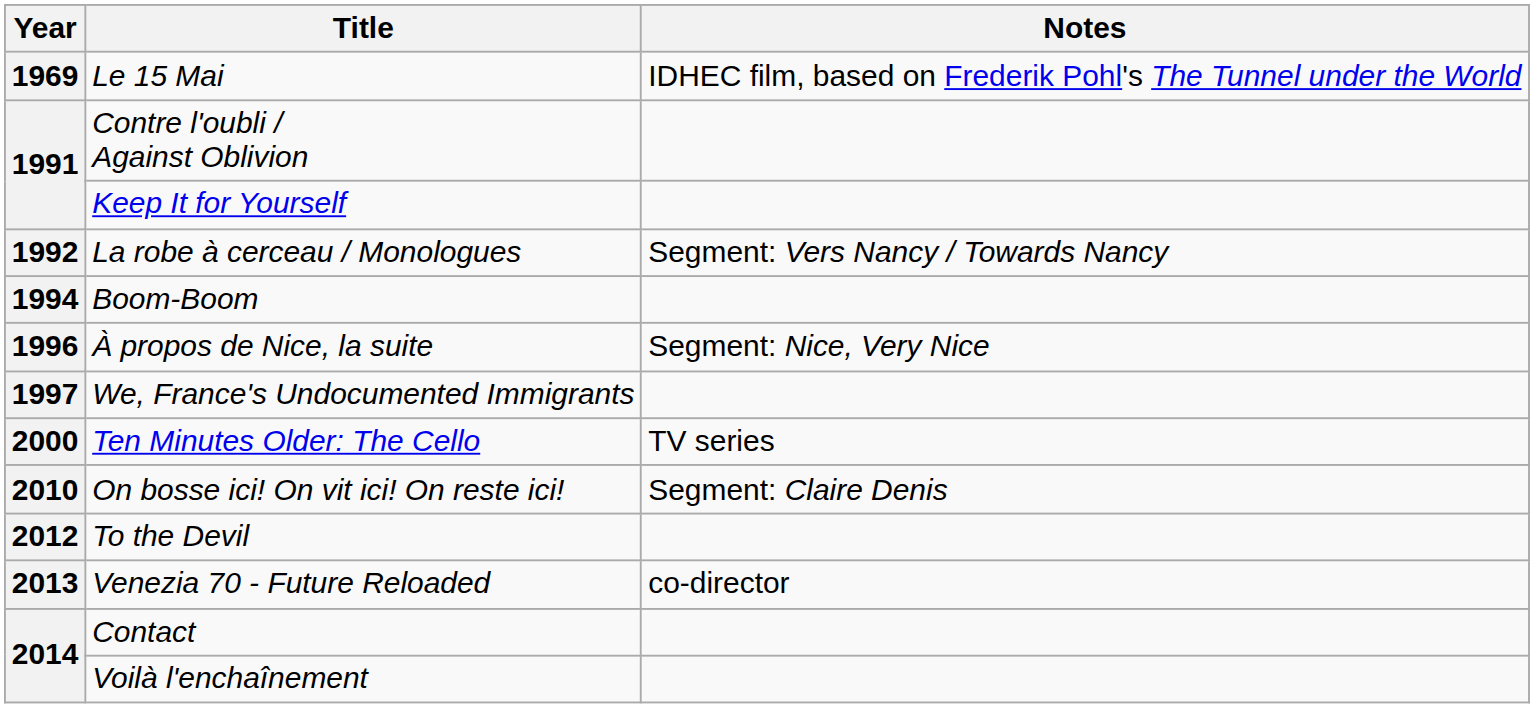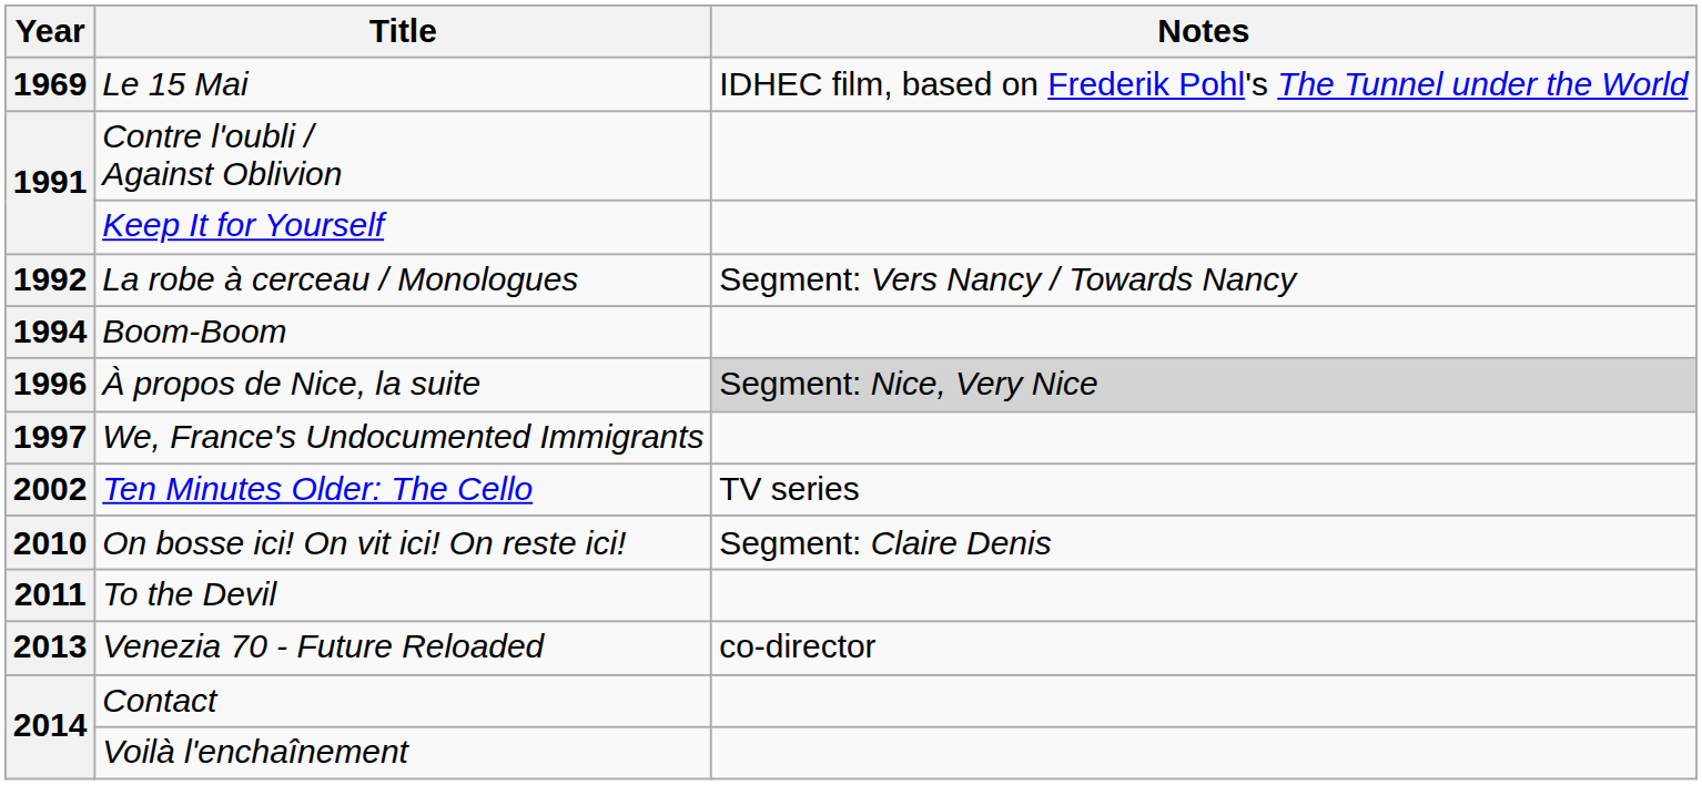À propos de Nice, la suite | Notes: no background -> lightgrey background
Ten Minutes Older: The Cello | Year: 2000 -> 2002
To the Devil | Year: 2012 -> 2011
